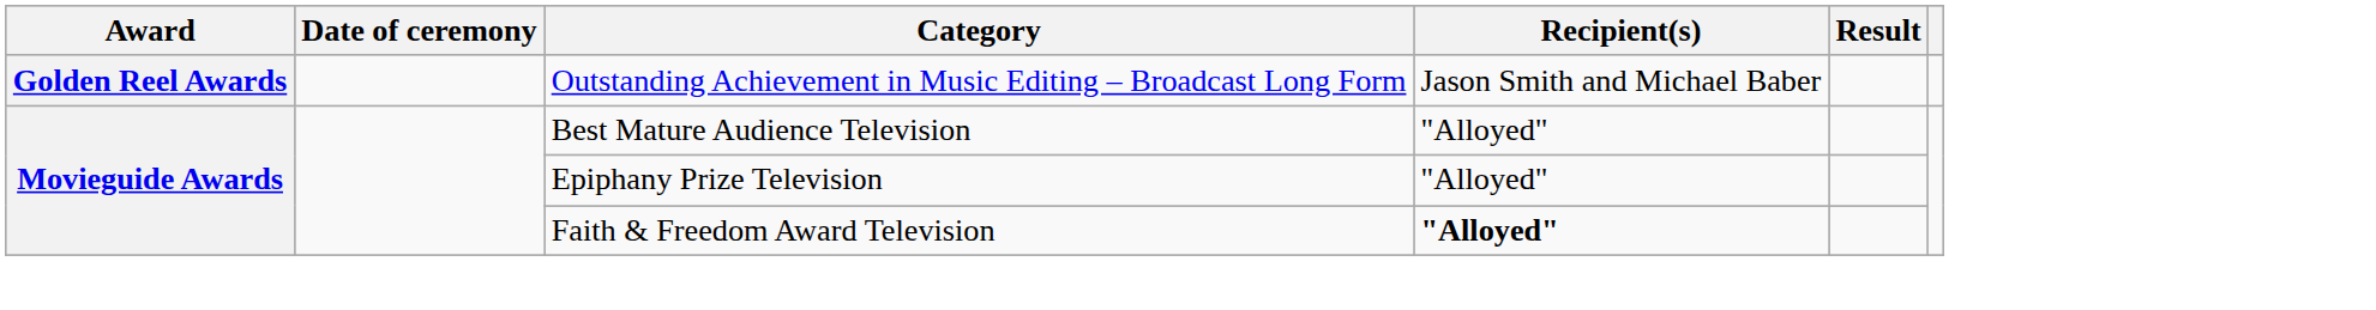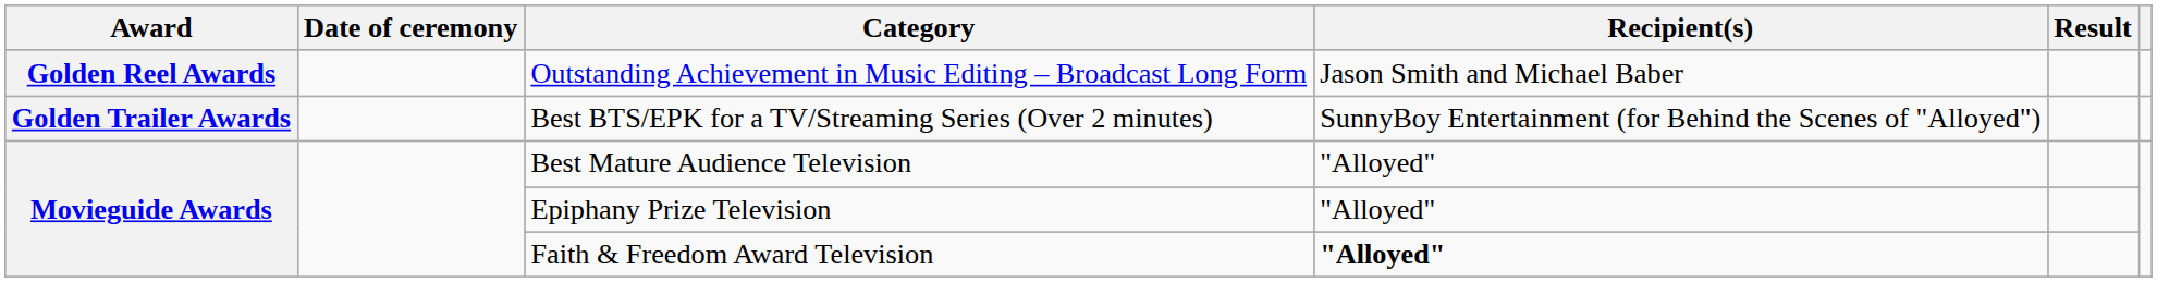+ row: Golden Trailer Awards | Best BTS/EPK for a TV/Streaming Series (Over 2 minutes) | SunnyBoy Entertainment (for Behind the Scenes of "Alloyed")
